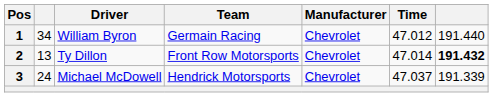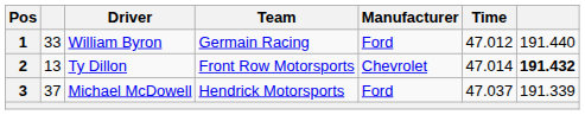1 | column 2: 34 -> 33
1 | Manufacturer: Chevrolet -> Ford
3 | column 2: 24 -> 37
3 | Manufacturer: Chevrolet -> Ford
